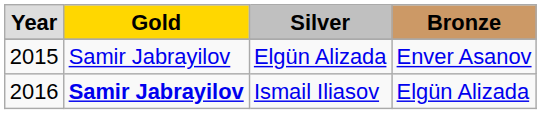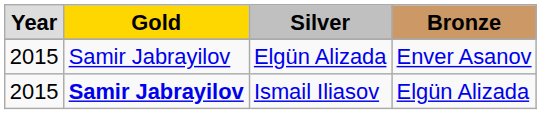Ismail Iliasov | column 1: 2016 -> 2015
